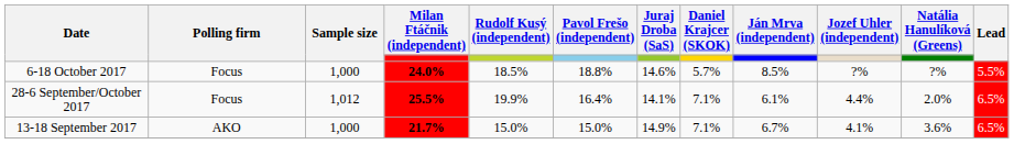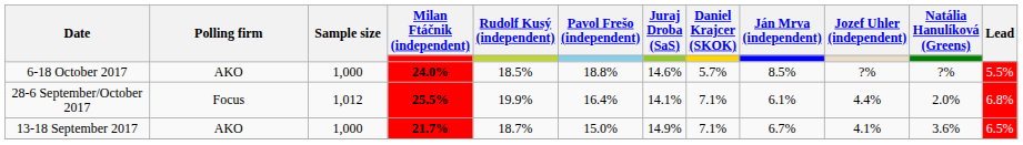6-18 October 2017 | Polling firm: Focus -> AKO
28-6 September/October 2017 | Lead: 6.5% -> 6.8%
13-18 September 2017 | Rudolf Kusý (independent): 15.0% -> 18.7%
